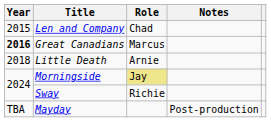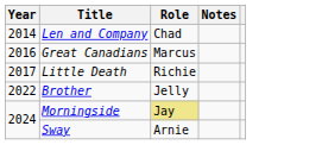Len and Company | Year: 2015 -> 2014
Great Canadians | Year: bold -> normal
Little Death | Year: 2018 -> 2017
Little Death | Role: Arnie -> Richie
+ row: 2022 | Brother | Jelly
Sway | Role: Richie -> Arnie
- row: TBA | Mayday | Post-production
